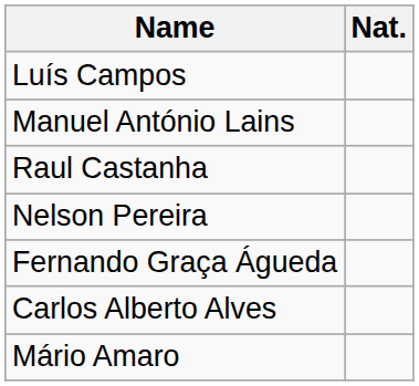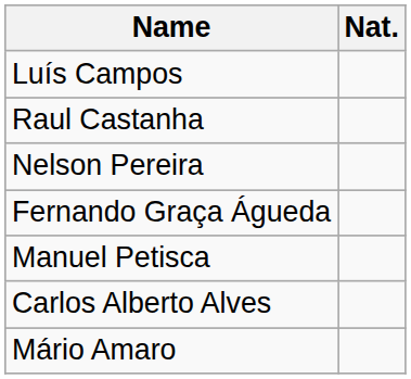- row: Manuel António Lains
+ row: Manuel Petisca
